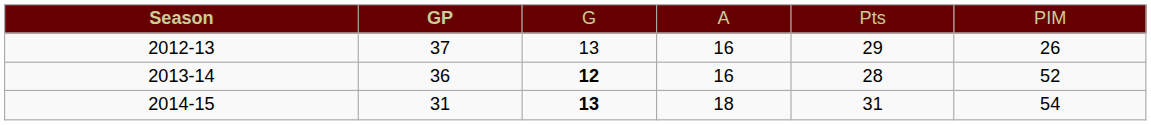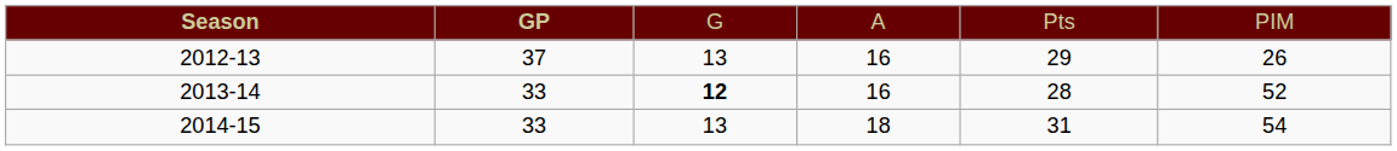2013-14 | column 2: 36 -> 33
2014-15 | column 2: 31 -> 33
2014-15 | column 3: bold -> normal
